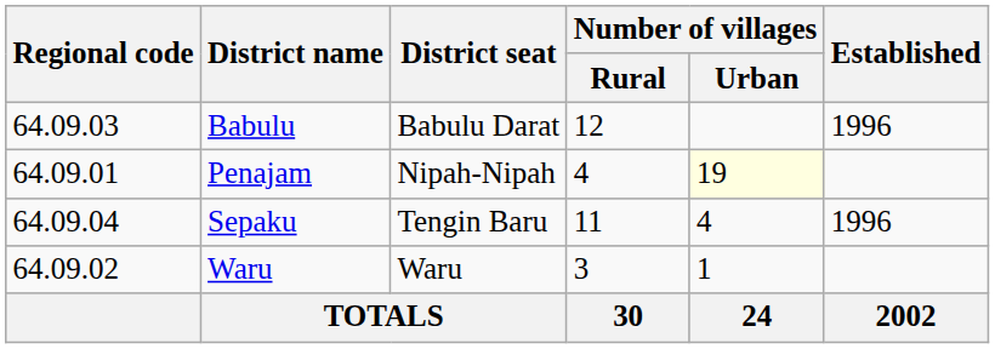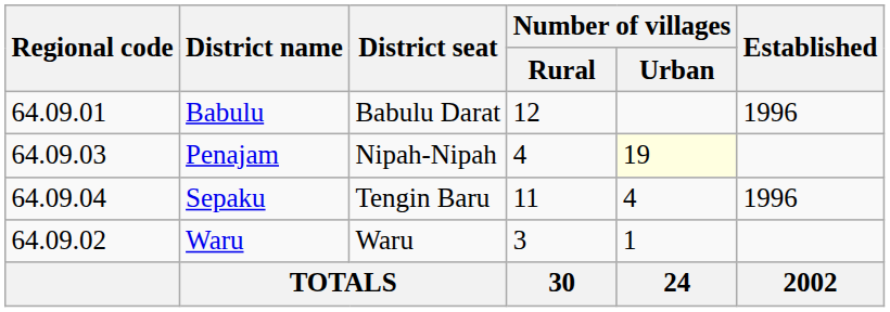Babulu | Regional code: 64.09.03 -> 64.09.01
Penajam | Regional code: 64.09.01 -> 64.09.03
